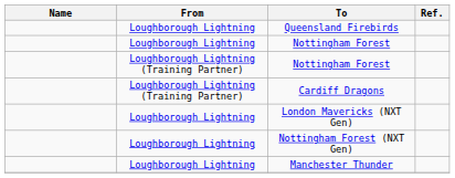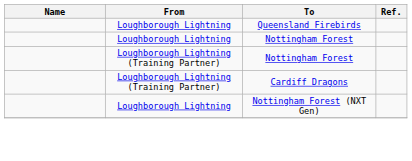- row: Loughborough Lightning | London Mavericks (NXT Gen)
- row: Loughborough Lightning | Manchester Thunder
